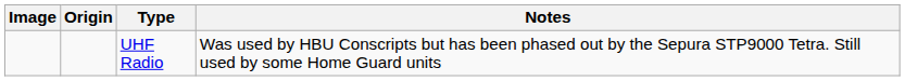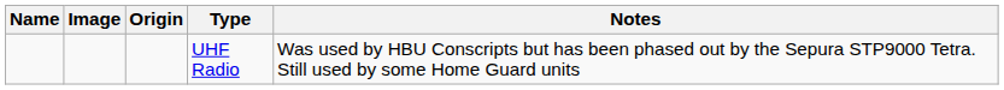+ column: Name
